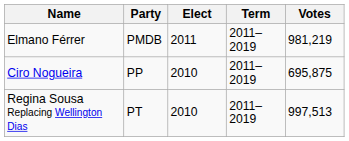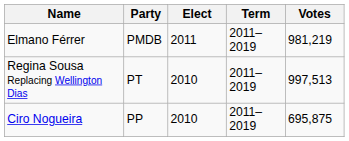rows swapped: Regina Sousa Replacing Wellington Dias <-> Ciro Nogueira
